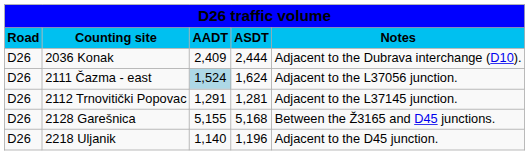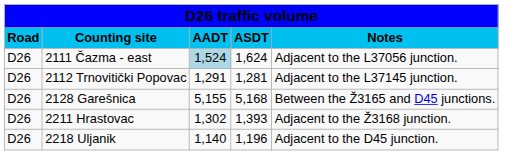- row: D26 | 2036 Konak | 2,409 | 2,444 | Adjacent to the Dubrava interchange (D10).
+ row: D26 | 2211 Hrastovac | 1,302 | 1,393 | Adjacent to the Ž3168 junction.
